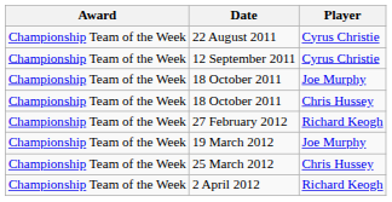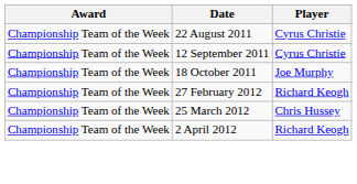- row: Championship Team of the Week | 18 October 2011 | Chris Hussey
- row: Championship Team of the Week | 19 March 2012 | Joe Murphy
